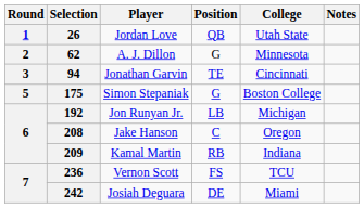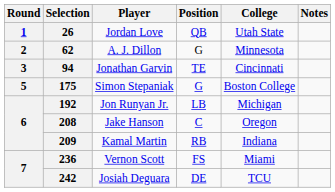236 | College: TCU -> Miami
242 | College: Miami -> TCU
